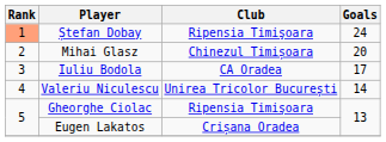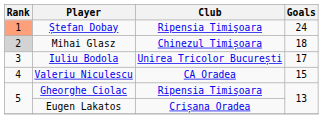Mihai Glasz | Rank: no background -> lightgrey background
Mihai Glasz | Goals: 20 -> 18
Iuliu Bodola | Club: CA Oradea -> Unirea Tricolor București
Valeriu Niculescu | Club: Unirea Tricolor București -> CA Oradea
Valeriu Niculescu | Goals: 14 -> 15
